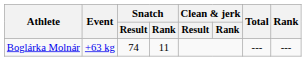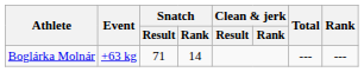Boglárka Molnár | Snatch / Result: 74 -> 71
Boglárka Molnár | Snatch / Rank: 11 -> 14
